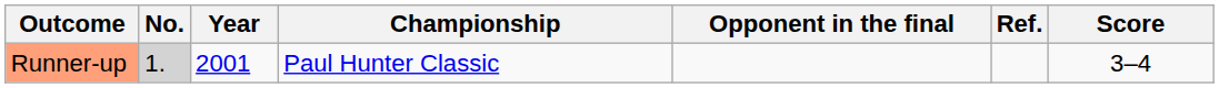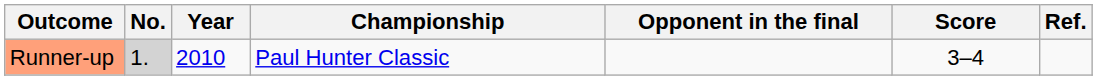columns swapped: Score <-> Ref.
Runner-up | Year: 2001 -> 2010
